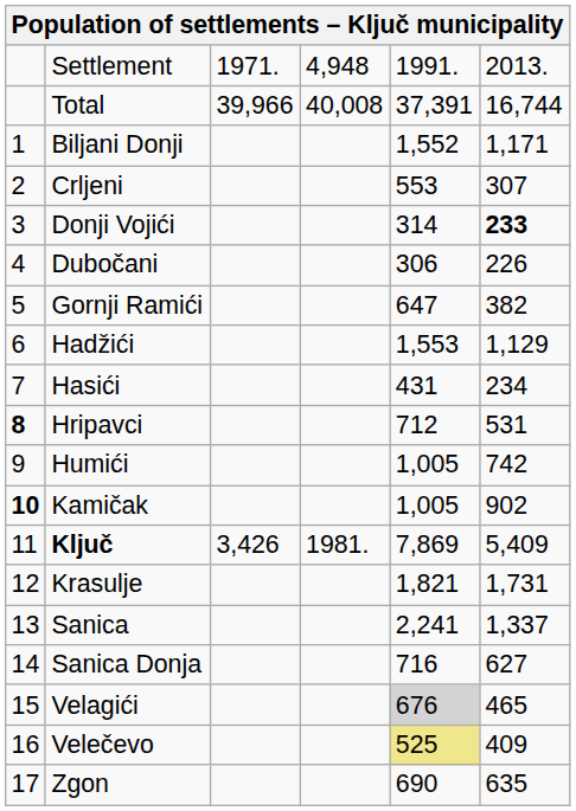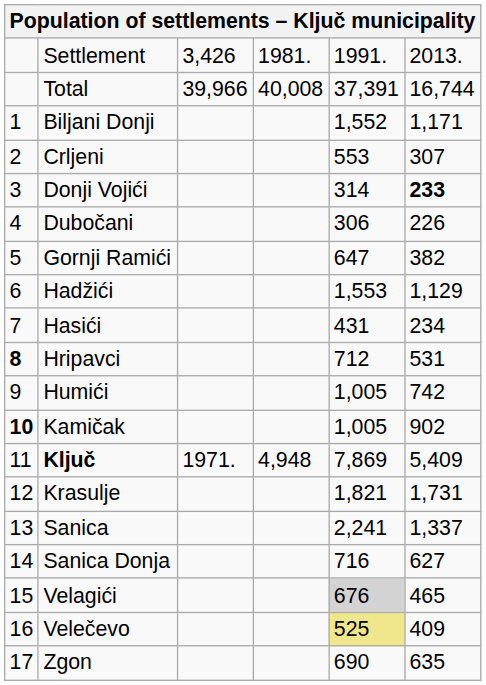Settlement | column 3: 1971. -> 3,426
Settlement | column 4: 4,948 -> 1981.
Ključ | column 3: 3,426 -> 1971.
Ključ | column 4: 1981. -> 4,948
